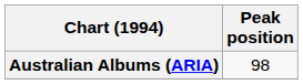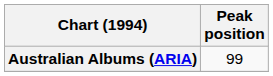Australian Albums (ARIA) | Peak position: 98 -> 99
